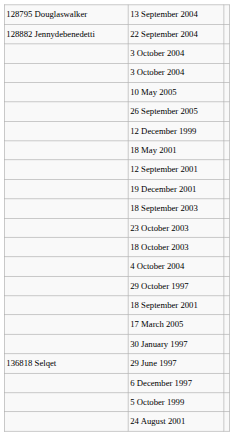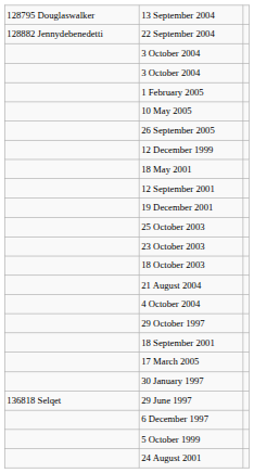+ row: 1 February 2005
- row: 18 September 2003
+ row: 25 October 2003
+ row: 21 August 2004
